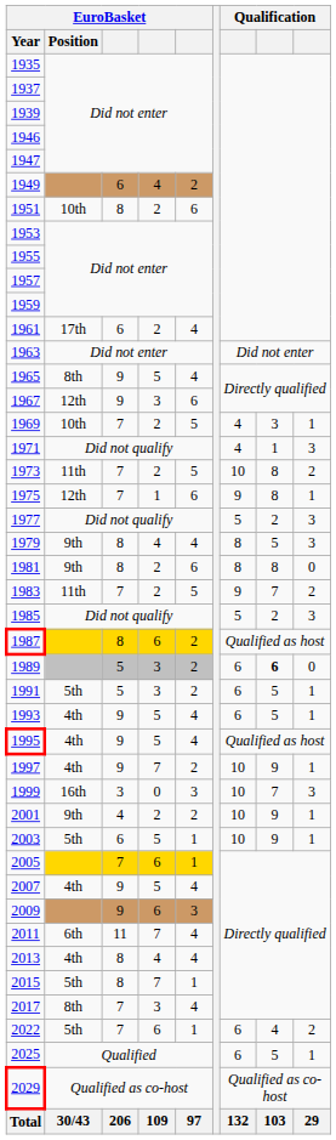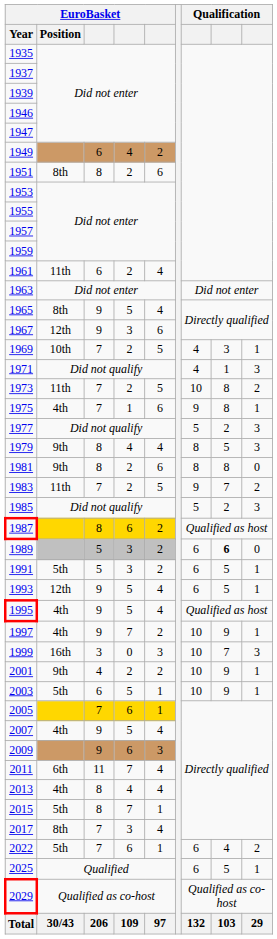1951 | EuroBasket / Position: 10th -> 8th
1961 | EuroBasket / Position: 17th -> 11th
1975 | EuroBasket / Position: 12th -> 4th
1993 | EuroBasket / Position: 4th -> 12th
